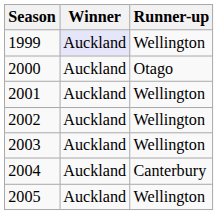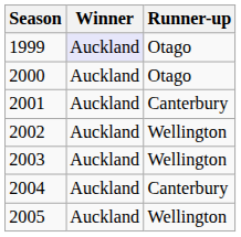1999 | Runner-up: Wellington -> Otago
2001 | Runner-up: Wellington -> Canterbury
